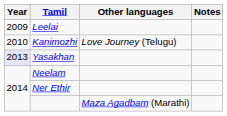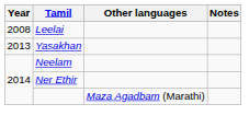Leelai | Year: 2009 -> 2008
- row: 2010 | Kanimozhi | Love Journey (Telugu)
Yasakhan | Year: lavender background -> no background
